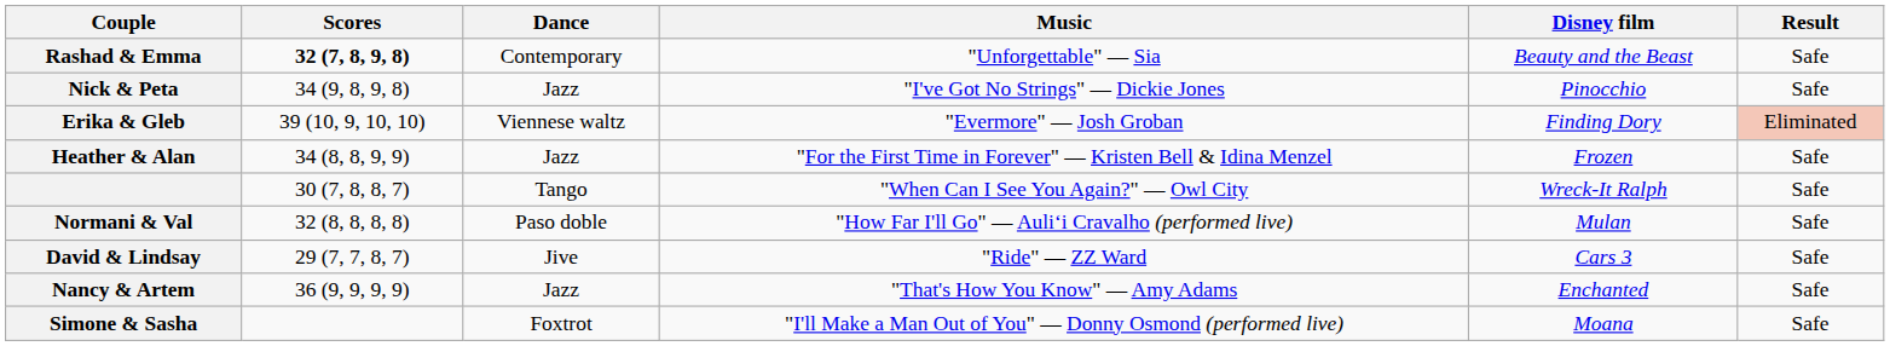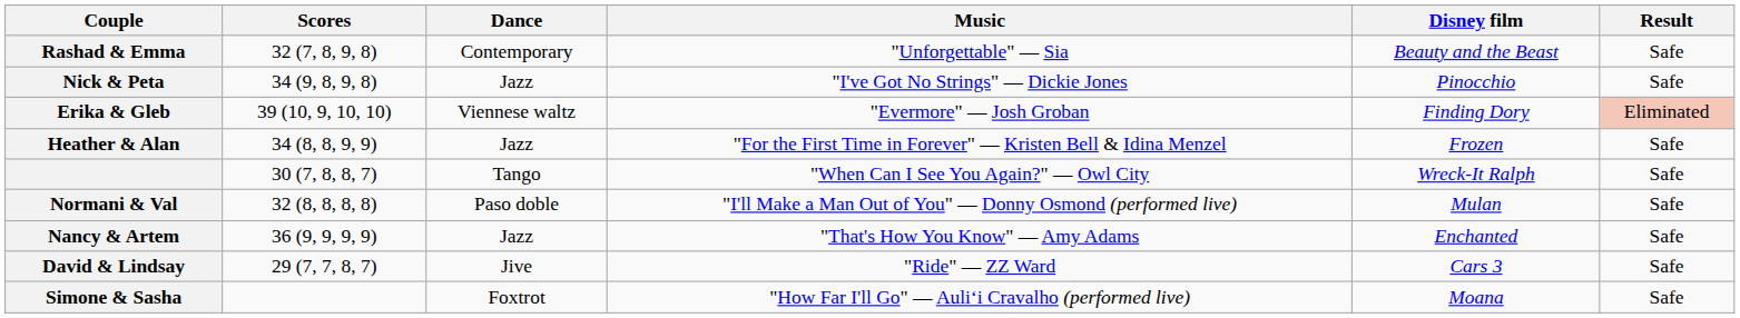Rashad & Emma | Scores: bold -> normal
Normani & Val | Music: "How Far I'll Go" — Auliʻi Cravalho (performed live) -> "I'll Make a Man Out of You" — Donny Osmond (performed live)
rows swapped: David & Lindsay <-> Nancy & Artem
Simone & Sasha | Music: "I'll Make a Man Out of You" — Donny Osmond (performed live) -> "How Far I'll Go" — Auliʻi Cravalho (performed live)
